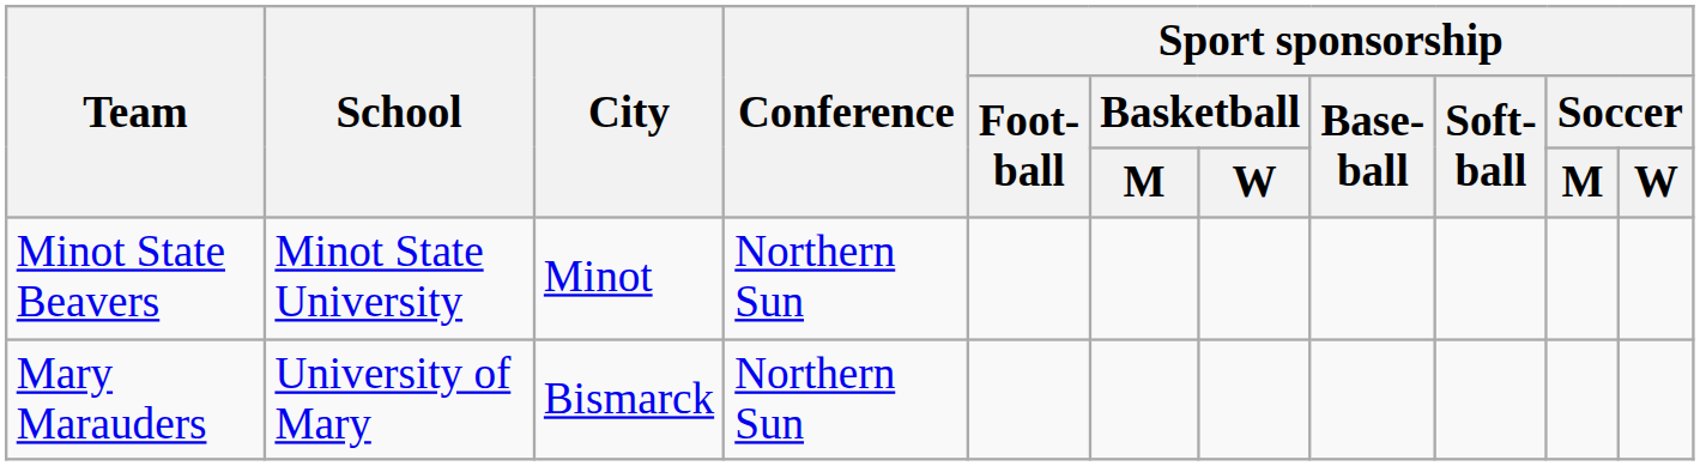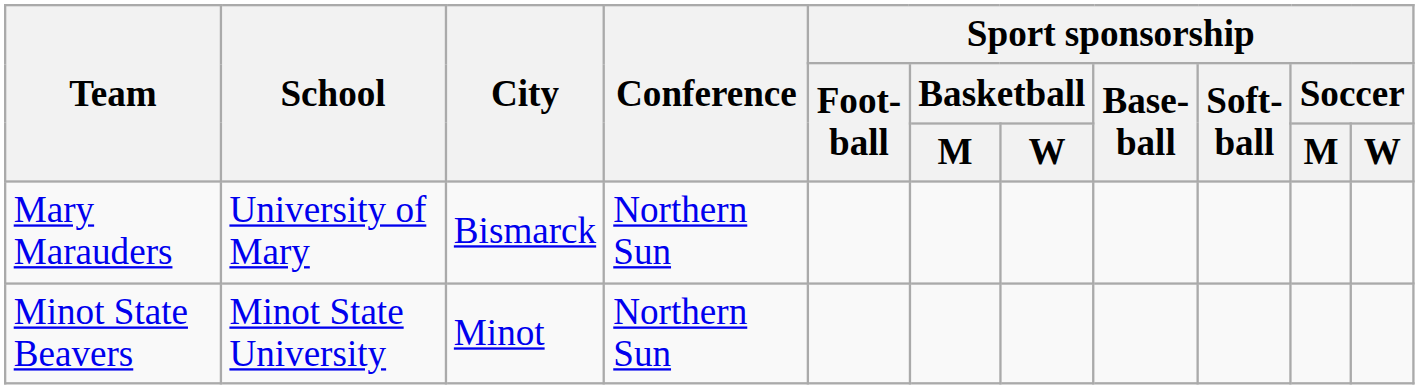rows swapped: Mary Marauders <-> Minot State Beavers
